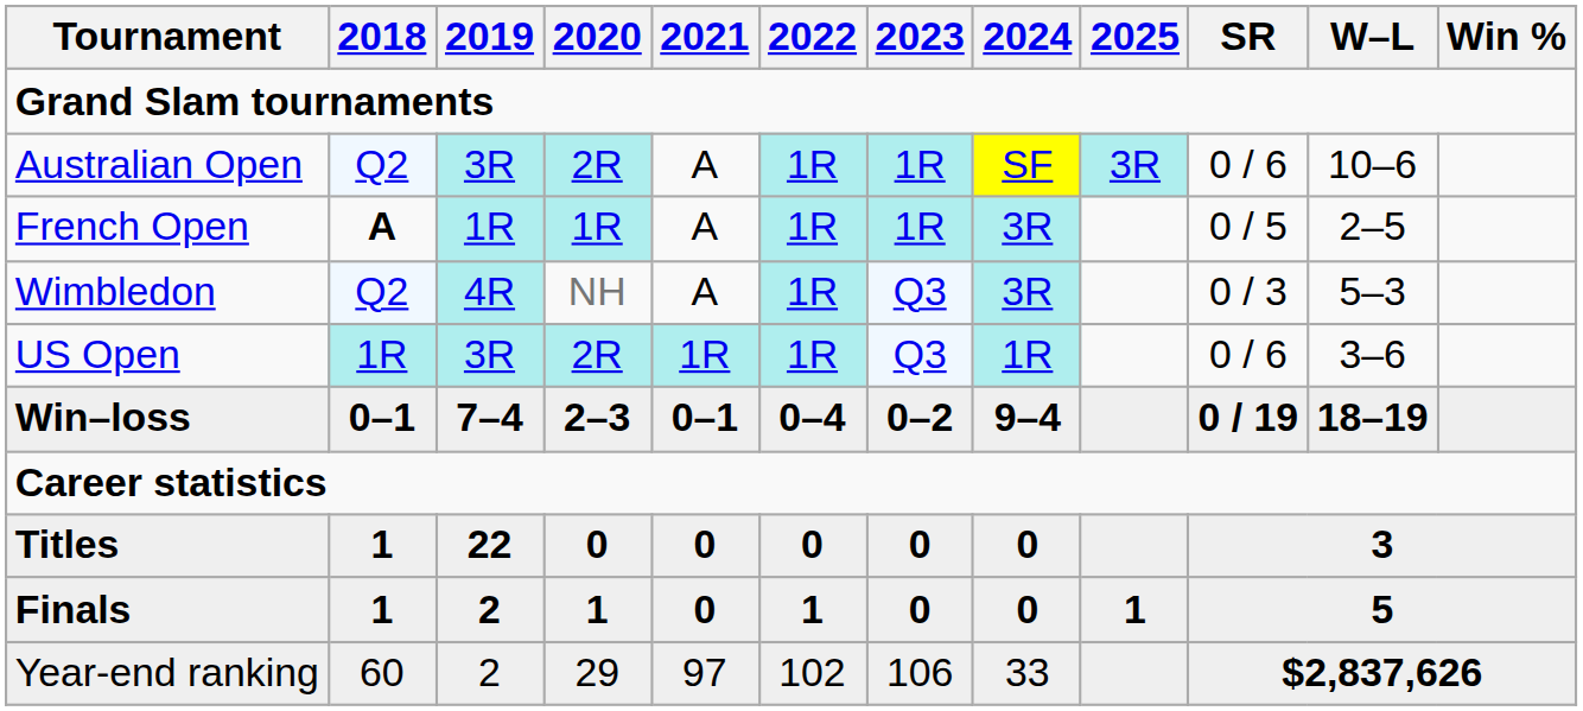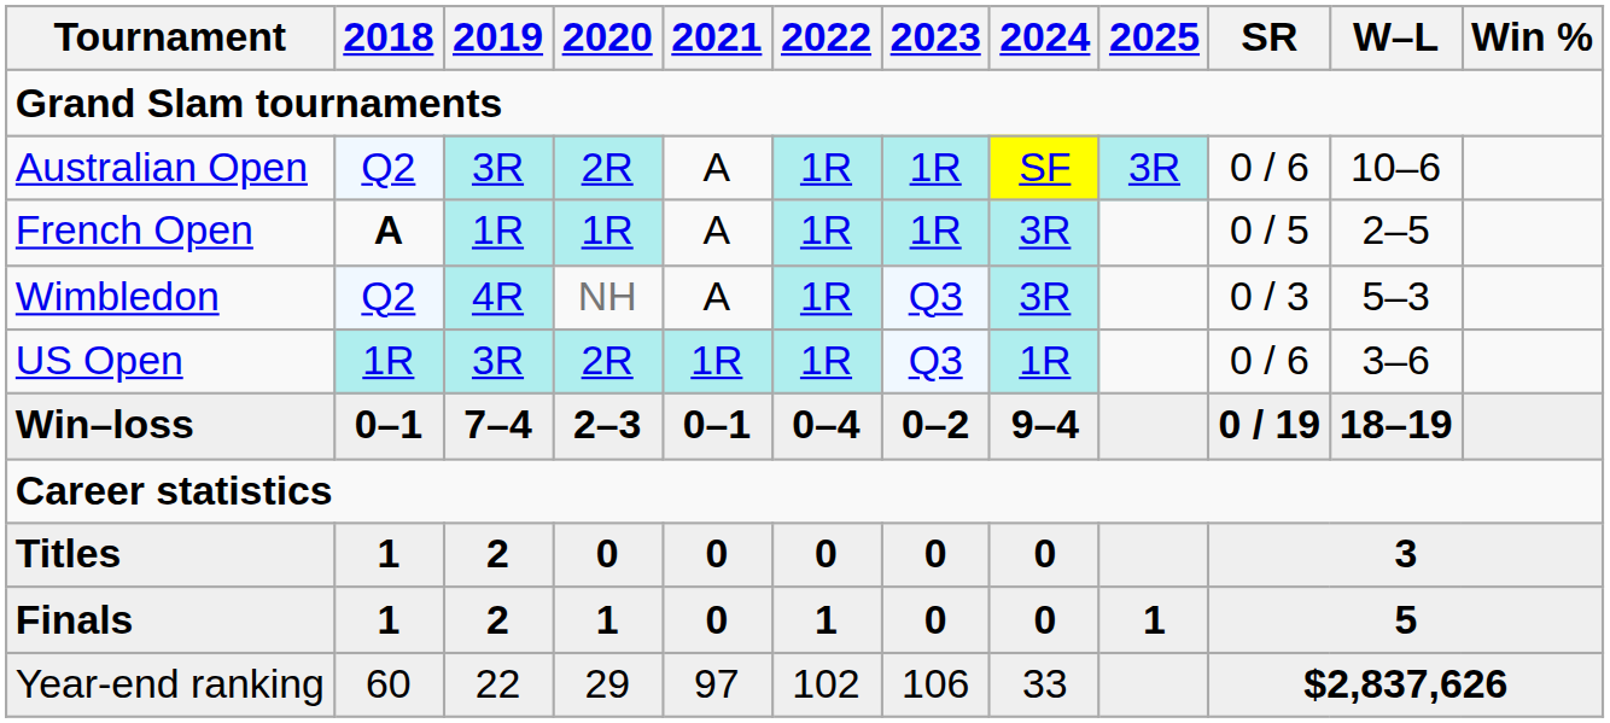Titles | 2019: 22 -> 2
Year-end ranking | 2019: 2 -> 22
